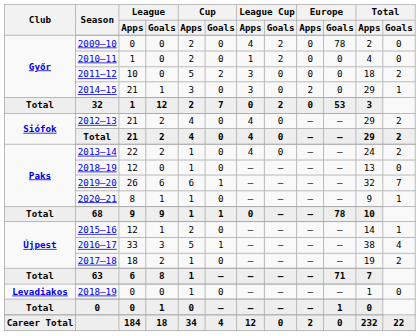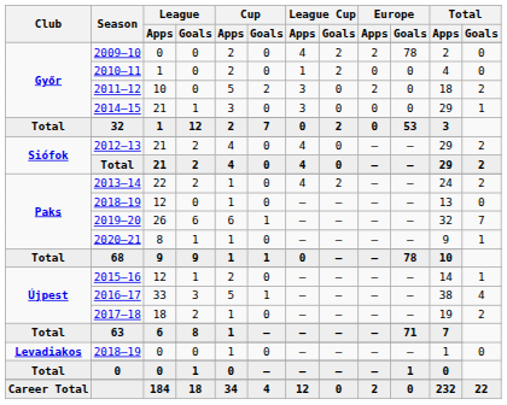2009–10 | Europe / Apps: 0 -> 2
2011–12 | Europe / Apps: 0 -> 2
2014–15 | Europe / Apps: 2 -> 0
2013–14 | League Cup / Goals: 0 -> 2
